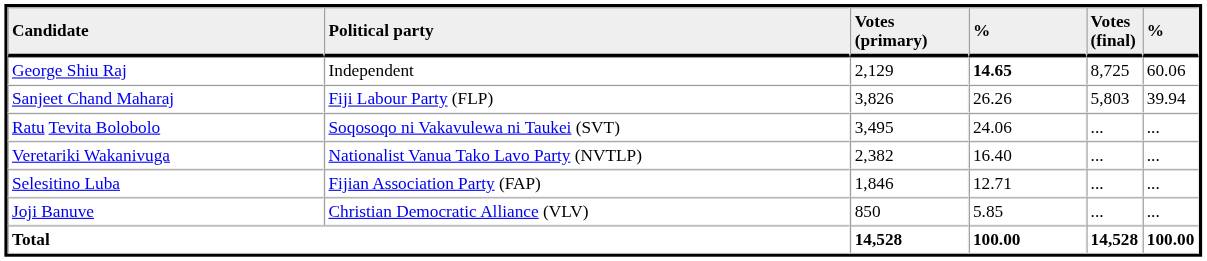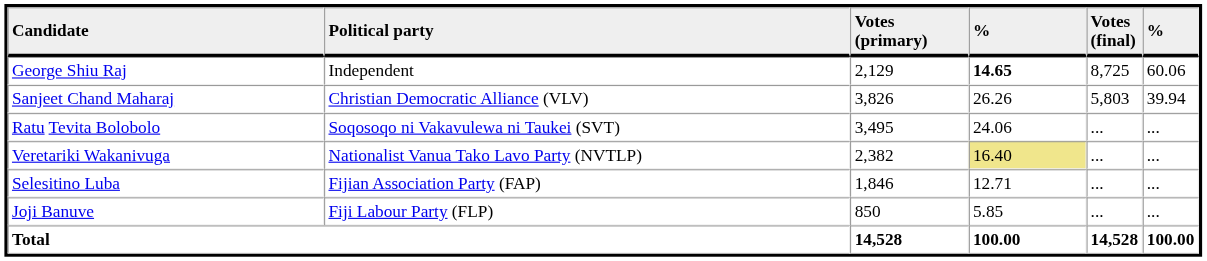Sanjeet Chand Maharaj | Political party: Fiji Labour Party (FLP) -> Christian Democratic Alliance (VLV)
Veretariki Wakanivuga | column 4: no background -> khaki background
Joji Banuve | Political party: Christian Democratic Alliance (VLV) -> Fiji Labour Party (FLP)
